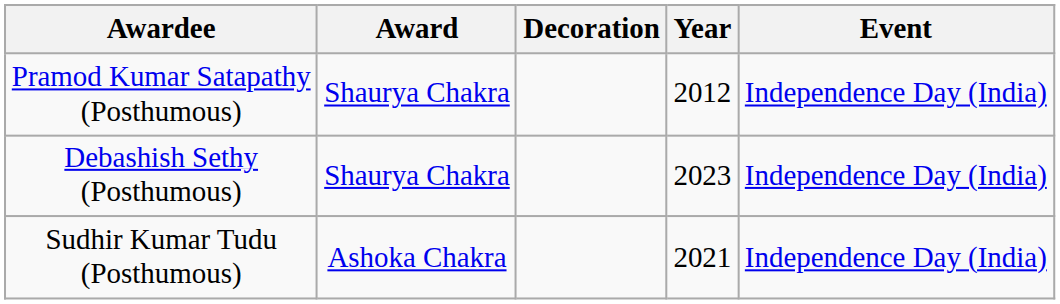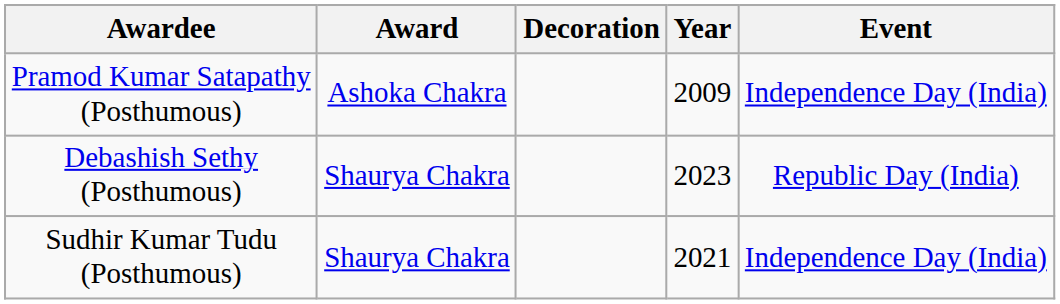Pramod Kumar Satapathy (Posthumous) | Award: Shaurya Chakra -> Ashoka Chakra
Pramod Kumar Satapathy (Posthumous) | Year: 2012 -> 2009
Debashish Sethy (Posthumous) | Event: Independence Day (India) -> Republic Day (India)
Sudhir Kumar Tudu (Posthumous) | Award: Ashoka Chakra -> Shaurya Chakra
